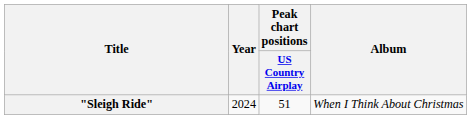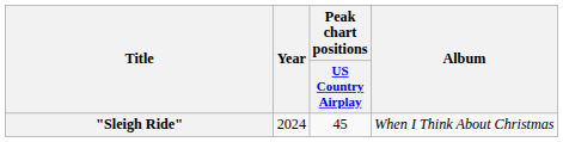"Sleigh Ride" | Peak chart positions / US Country Airplay: 51 -> 45
